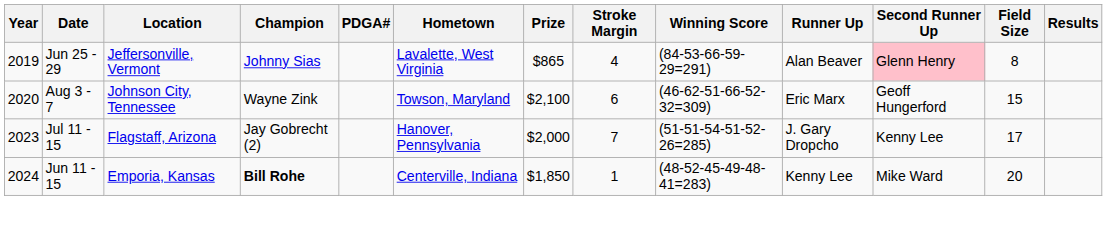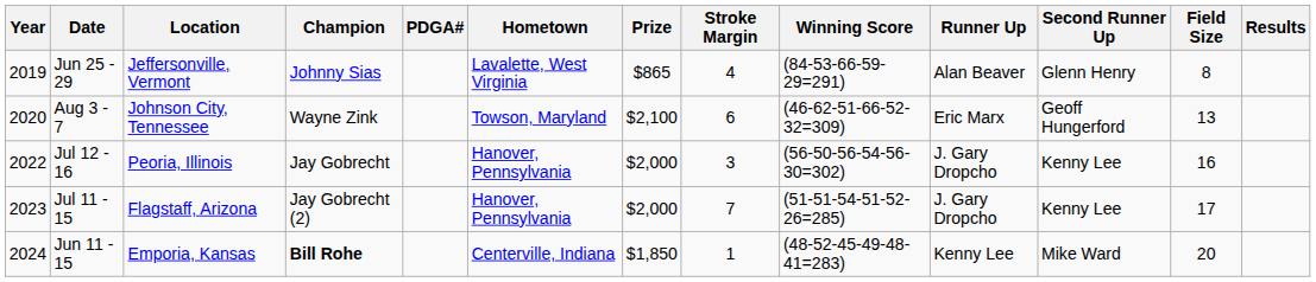Jun 25 - 29 | Second Runner Up: pink background -> no background
Aug 3 - 7 | Field Size: 15 -> 13
+ row: 2022 | Jul 12 - 16 | Peoria, Illinois | Jay Gobrecht | Hanover, Pennsylvania | $2,000 | 3 | (56-50-56-54-56-30=302) | J. Gary Dropcho | Kenny Lee | 16
